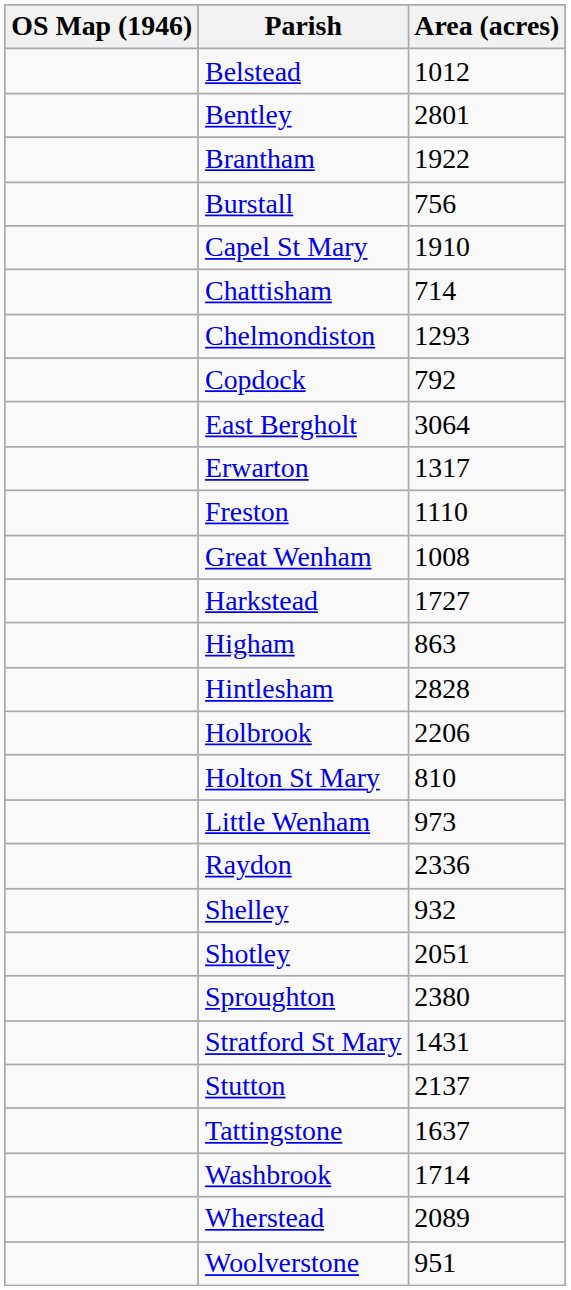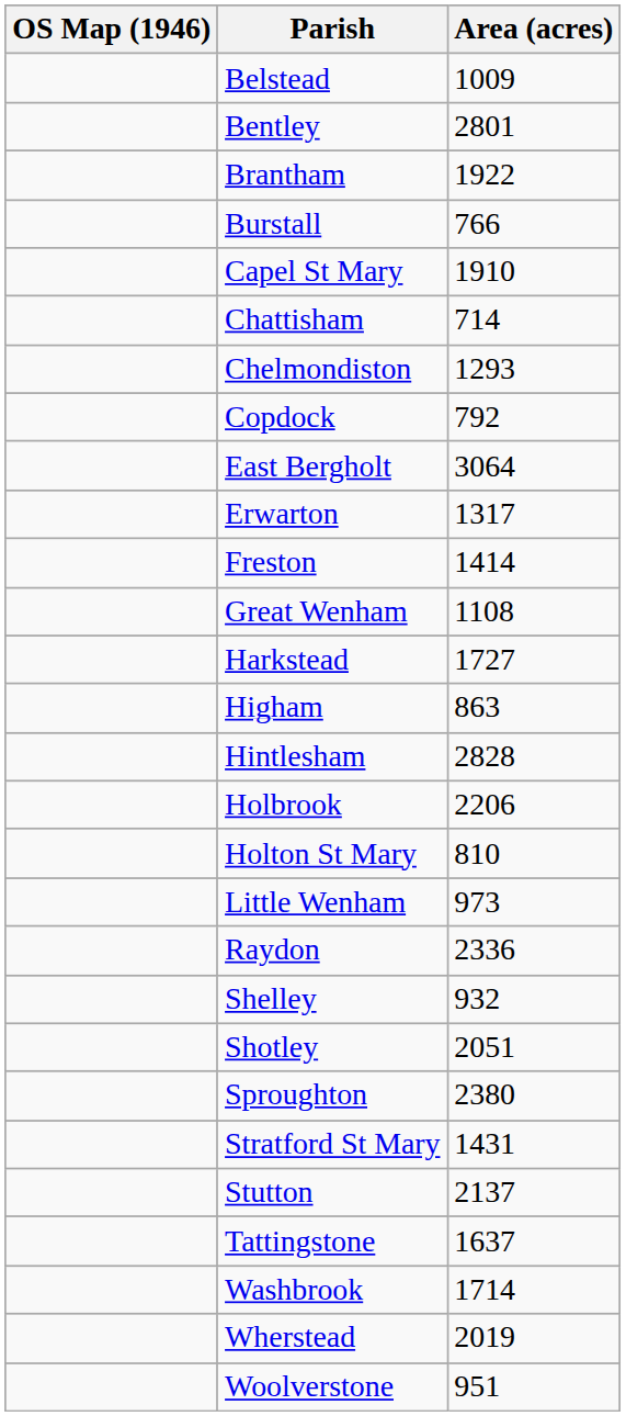Belstead | Area (acres): 1012 -> 1009
Burstall | Area (acres): 756 -> 766
Freston | Area (acres): 1110 -> 1414
Great Wenham | Area (acres): 1008 -> 1108
Wherstead | Area (acres): 2089 -> 2019
